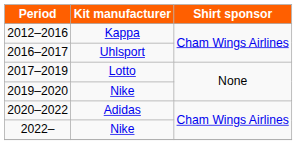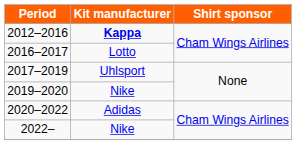2012–2016 | Kit manufacturer: normal -> bold
2016–2017 | Kit manufacturer: Uhlsport -> Lotto
2017–2019 | Kit manufacturer: Lotto -> Uhlsport
